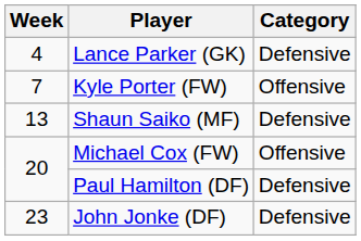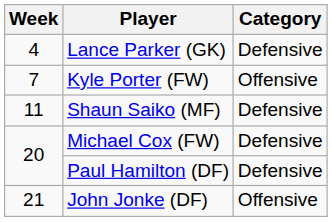Shaun Saiko (MF) | Week: 13 -> 11
Michael Cox (FW) | Category: Offensive -> Defensive
John Jonke (DF) | Week: 23 -> 21
John Jonke (DF) | Category: Defensive -> Offensive
